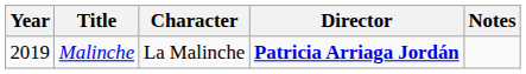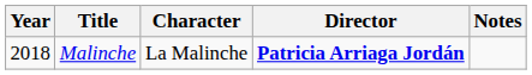Malinche | Year: 2019 -> 2018
